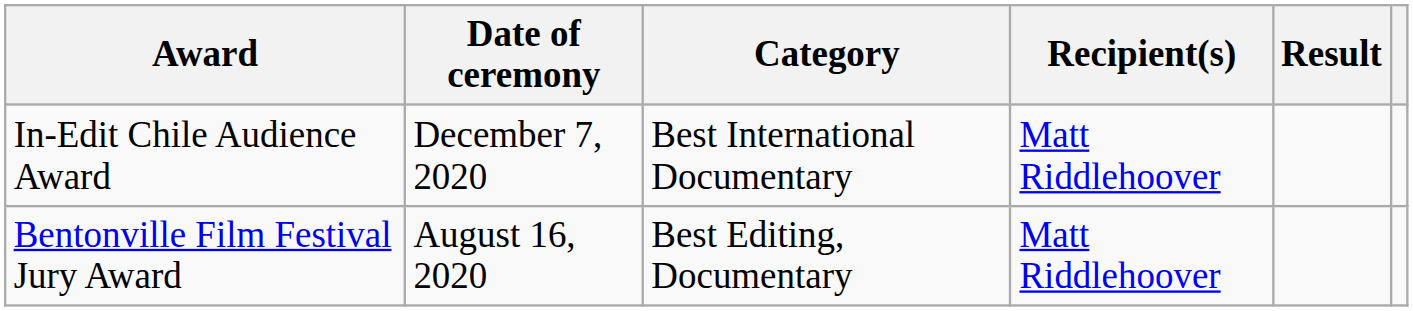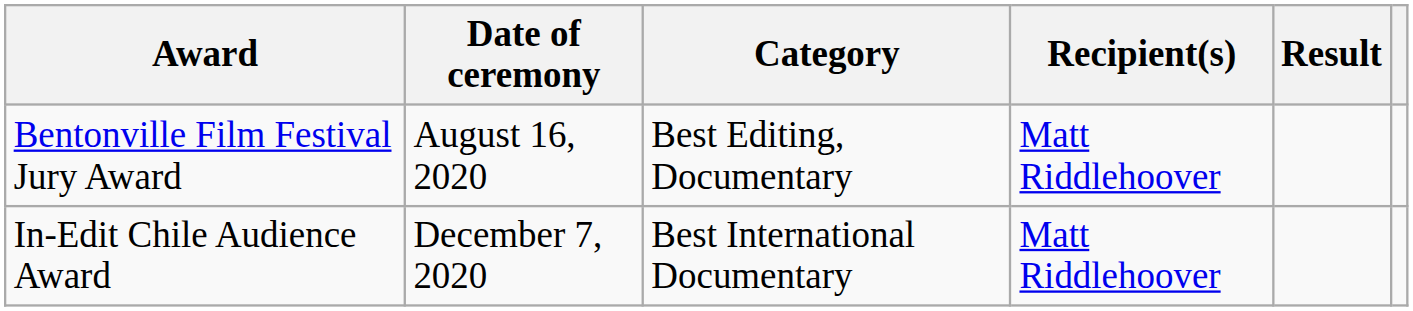rows swapped: Bentonville Film Festival Jury Award <-> In-Edit Chile Audience Award
